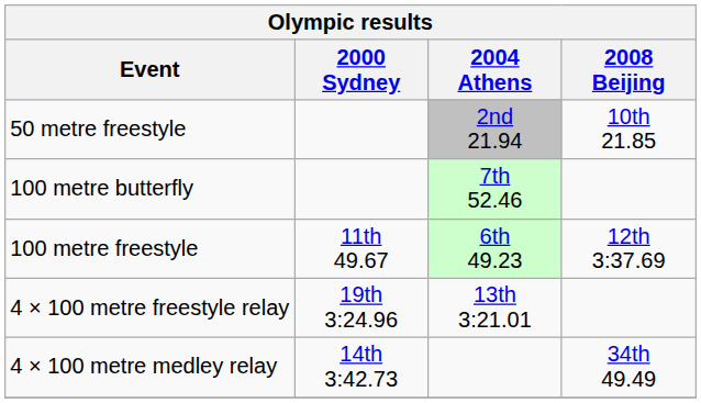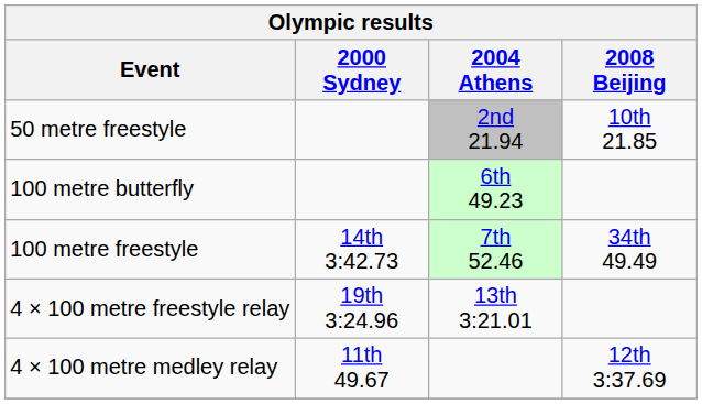100 metre butterfly | 2004 Athens: 7th 52.46 -> 6th 49.23
100 metre freestyle | 2000 Sydney: 11th 49.67 -> 14th 3:42.73
100 metre freestyle | 2004 Athens: 6th 49.23 -> 7th 52.46
100 metre freestyle | 2008 Beijing: 12th 3:37.69 -> 34th 49.49
4 × 100 metre medley relay | 2000 Sydney: 14th 3:42.73 -> 11th 49.67
4 × 100 metre medley relay | 2008 Beijing: 34th 49.49 -> 12th 3:37.69
